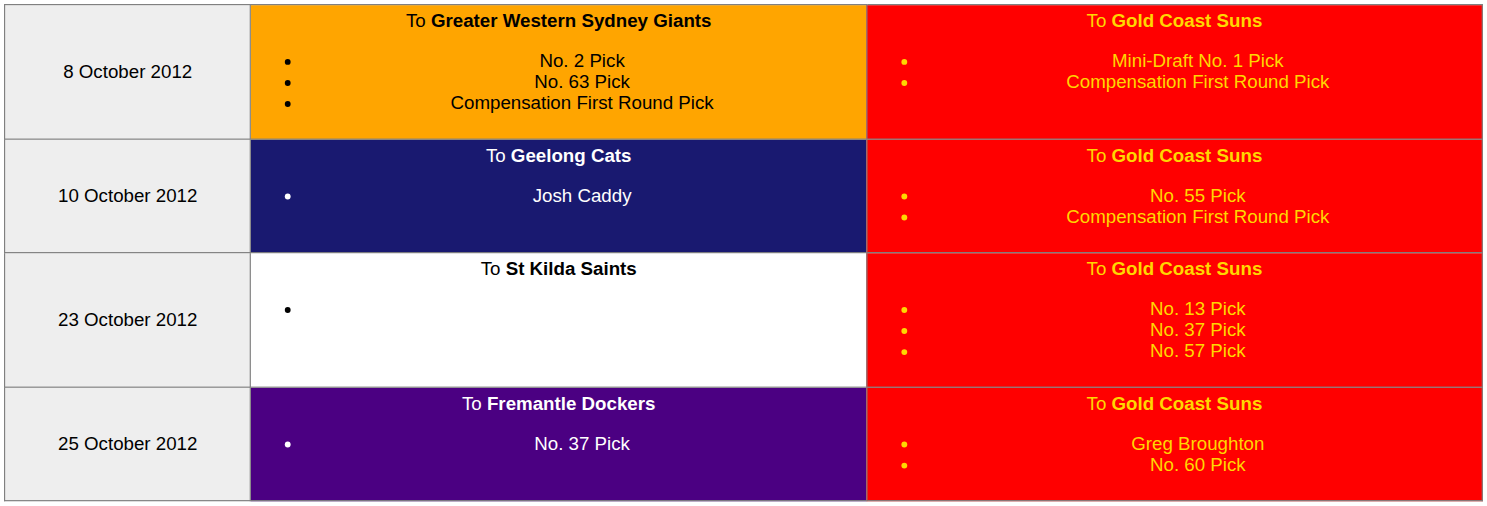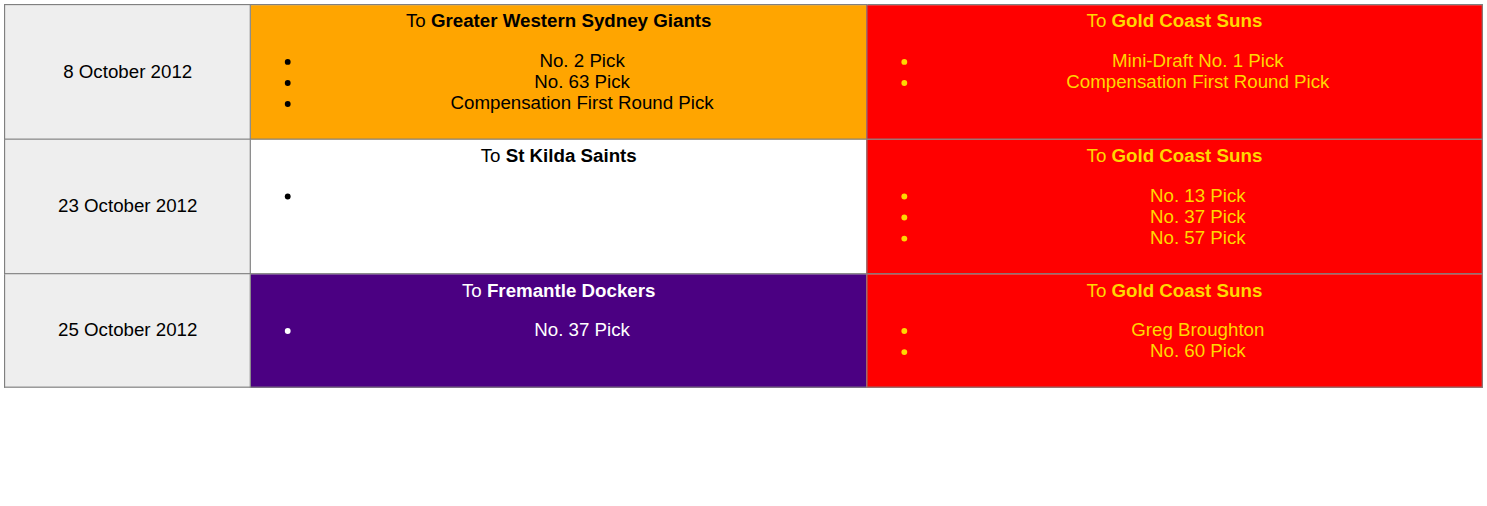- row: 10 October 2012 | To Geelong Cats Josh Caddy | To Gold Coast Suns No. 55 Pick Compensation First Round Pick
